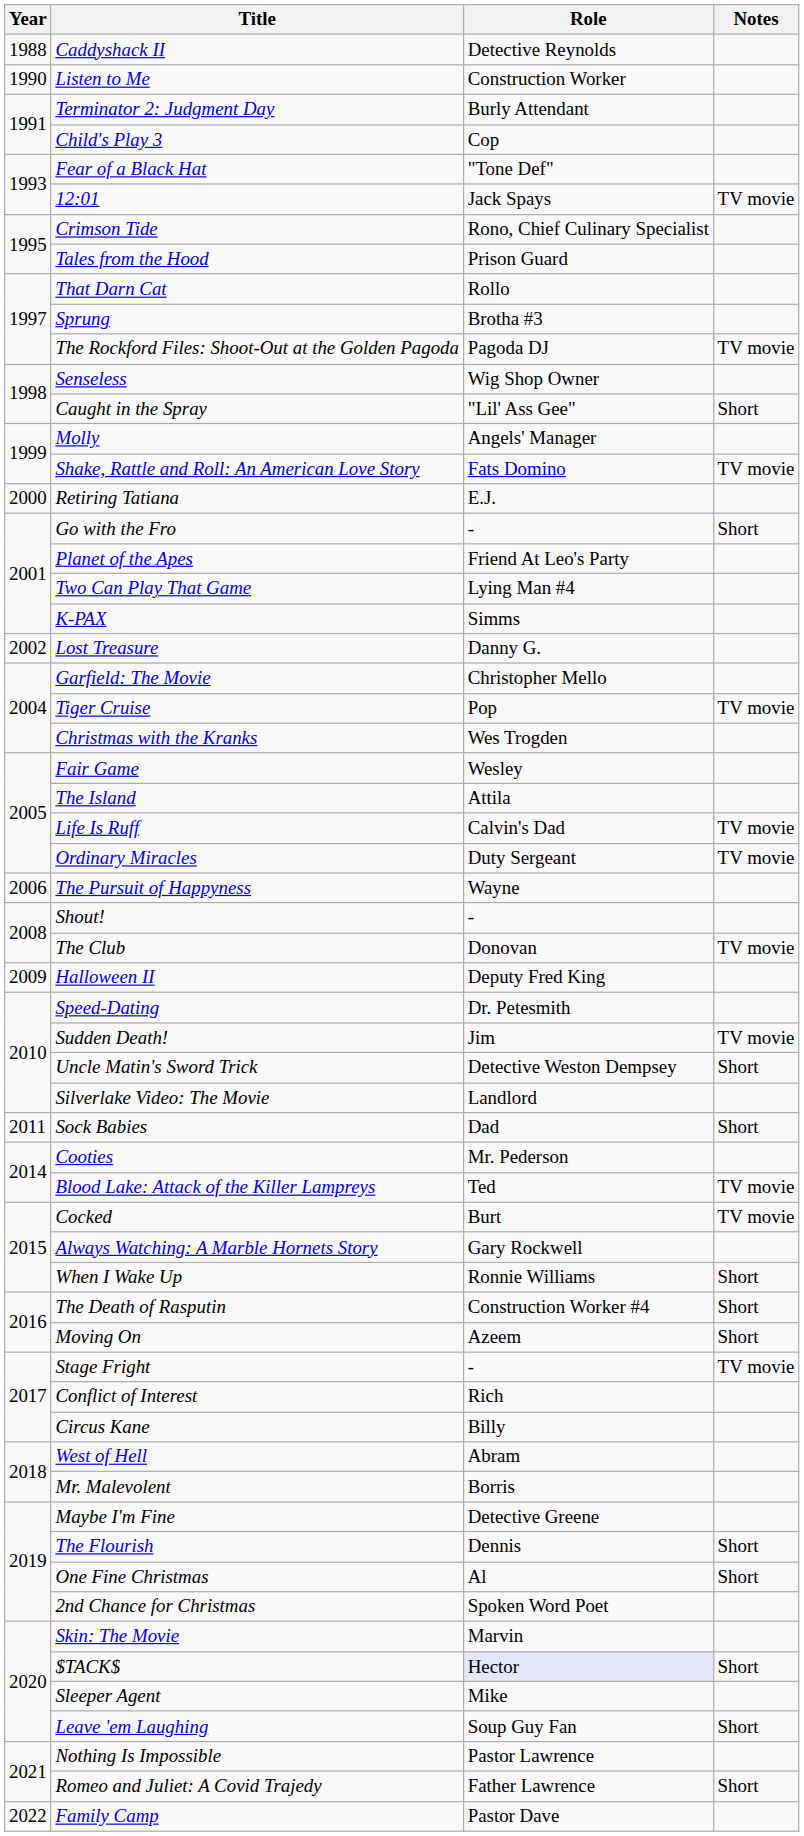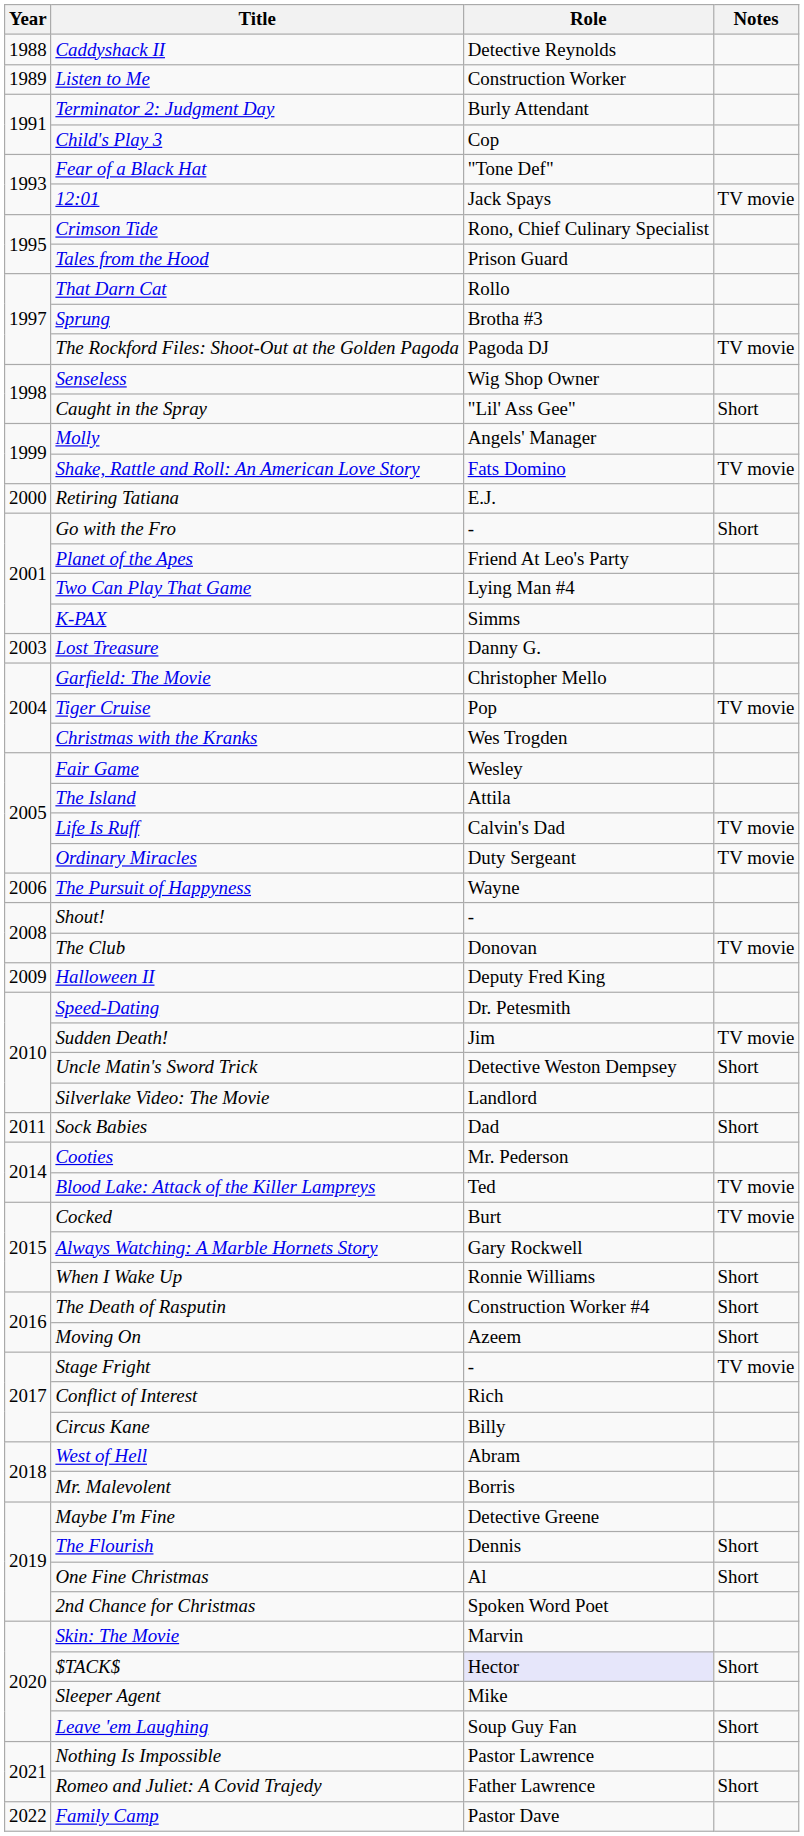Listen to Me | Year: 1990 -> 1989
Lost Treasure | Year: 2002 -> 2003
